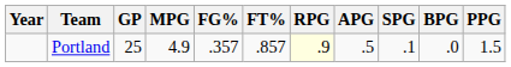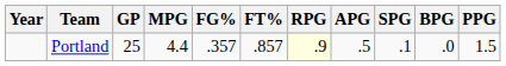Portland | MPG: 4.9 -> 4.4
